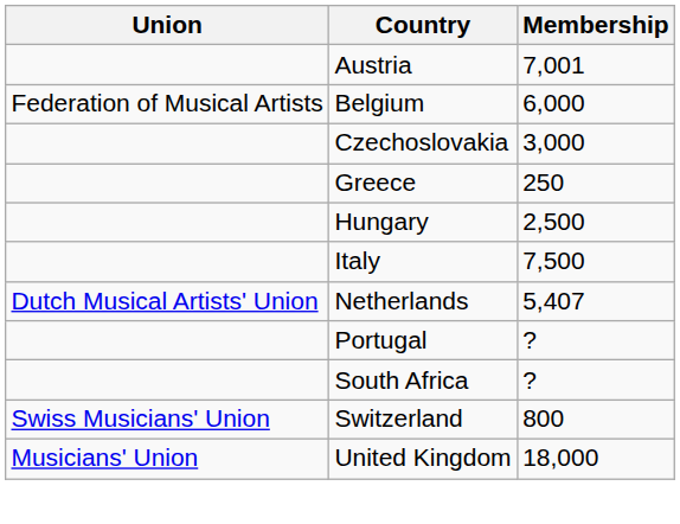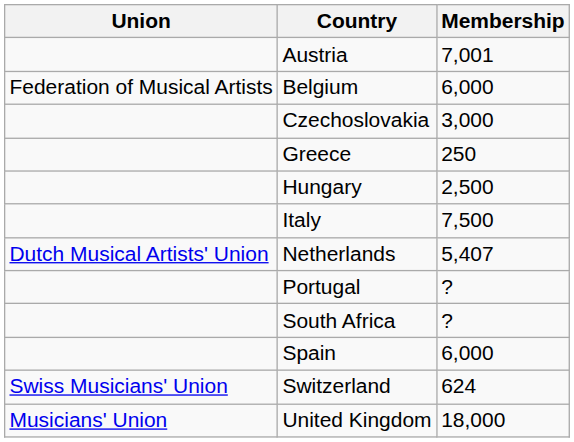+ row: Spain | 6,000
Switzerland | Membership: 800 -> 624
